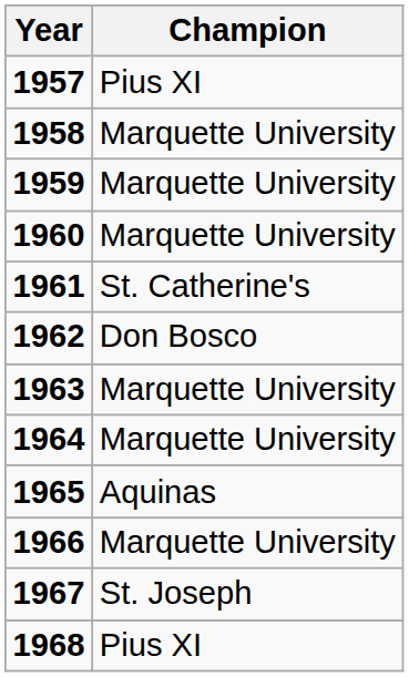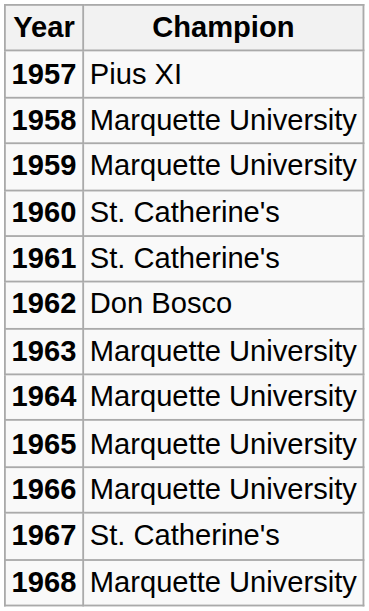1960 | Champion: Marquette University -> St. Catherine's
1965 | Champion: Aquinas -> Marquette University
1967 | Champion: St. Joseph -> St. Catherine's
1968 | Champion: Pius XI -> Marquette University
